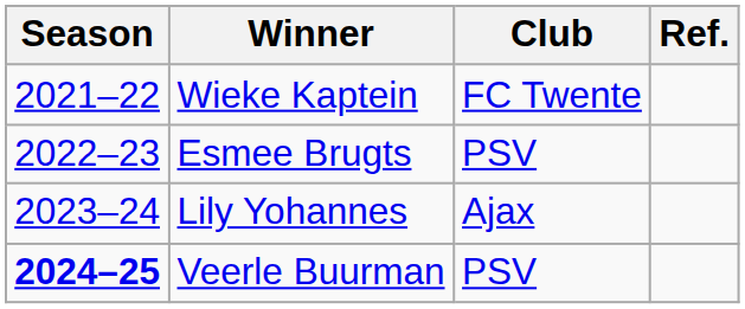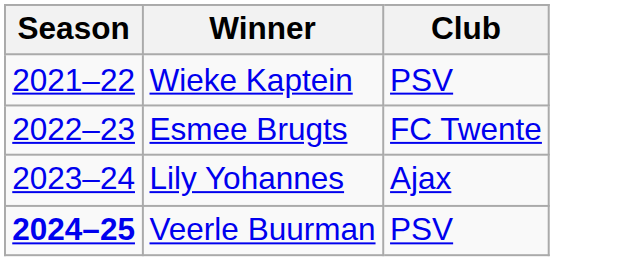- column: Ref.
Wieke Kaptein | Club: FC Twente -> PSV
Esmee Brugts | Club: PSV -> FC Twente
